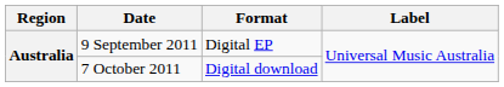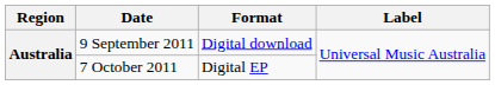9 September 2011 | Format: Digital EP -> Digital download
7 October 2011 | Format: Digital download -> Digital EP
